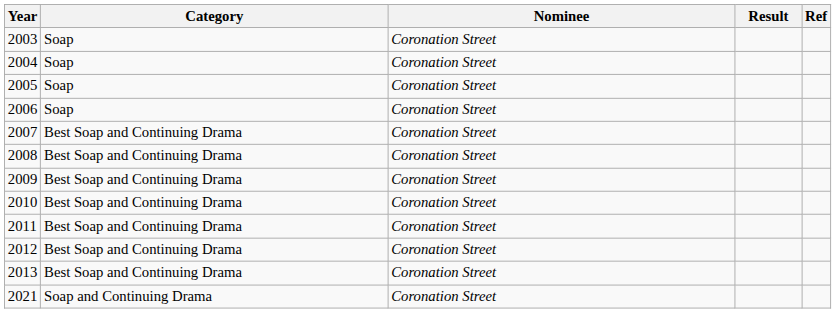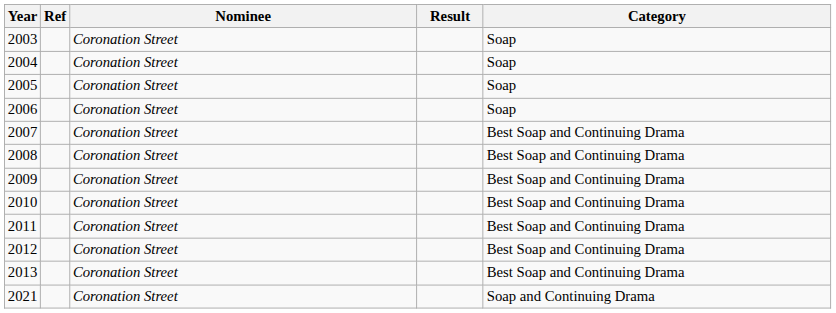columns swapped: Category <-> Ref
